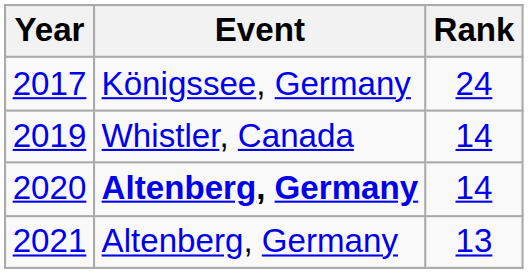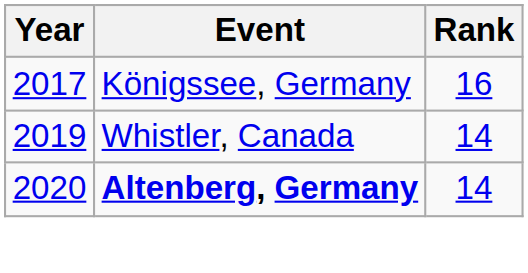2017 | Rank: 24 -> 16
- row: 2021 | Altenberg, Germany | 13
